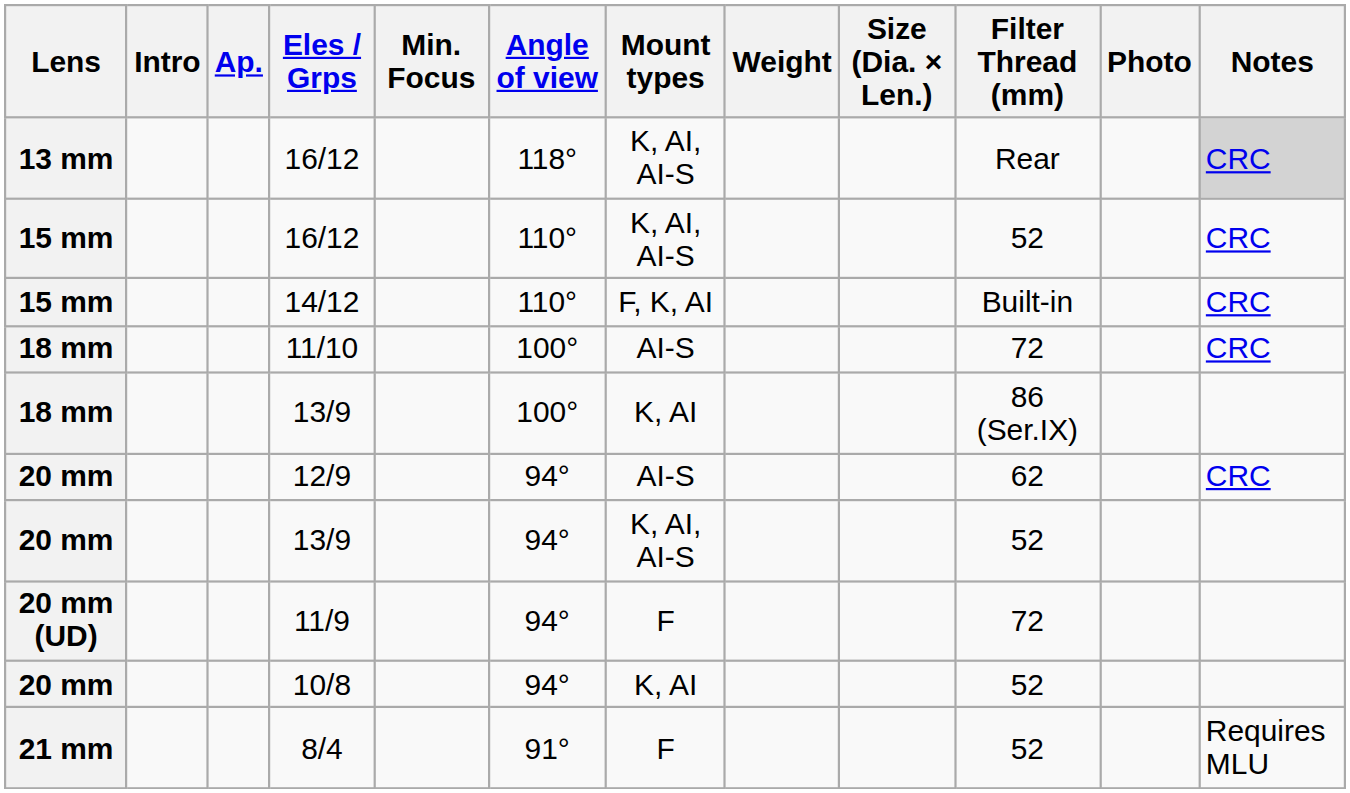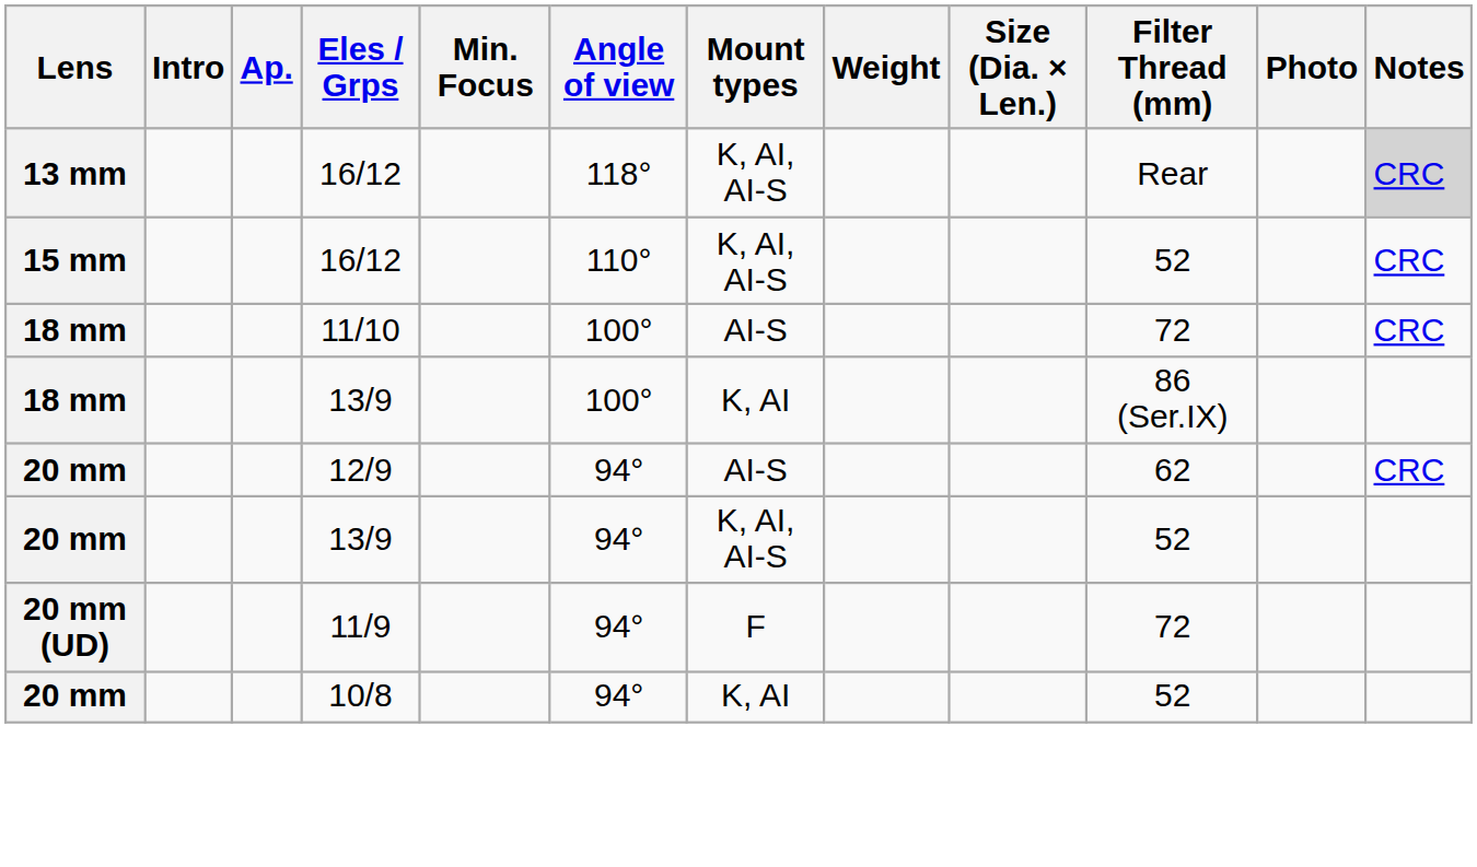- row: 15 mm | 14/12 | 110° | F, K, AI | Built-in | CRC
- row: 21 mm | 8/4 | 91° | F | 52 | Requires MLU
